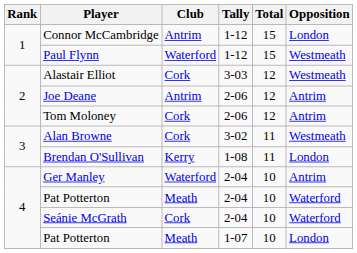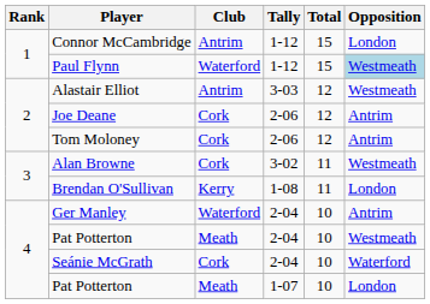Paul Flynn | Opposition: no background -> lightblue background
Alastair Elliot | Club: Cork -> Antrim
Joe Deane | Club: Antrim -> Cork
Pat Potterton / 2-04 | Opposition: Waterford -> Westmeath
